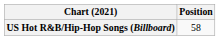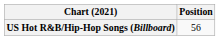US Hot R&B/Hip-Hop Songs (Billboard) | Position: 58 -> 56
